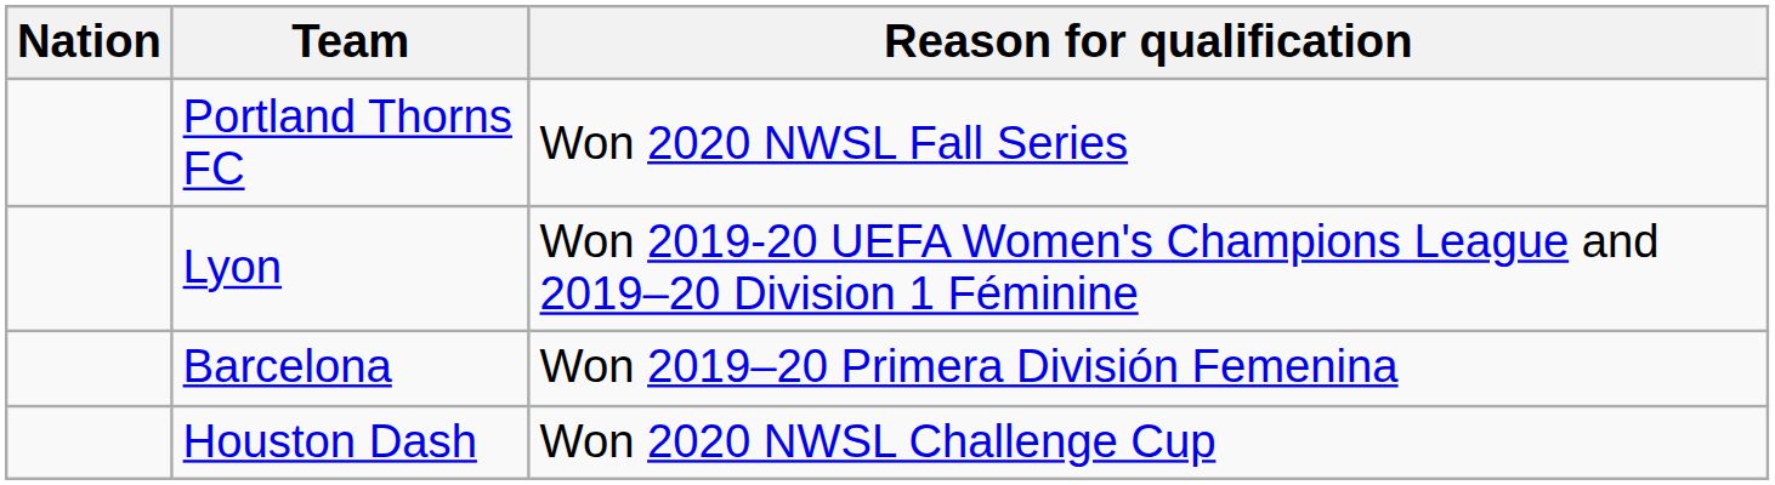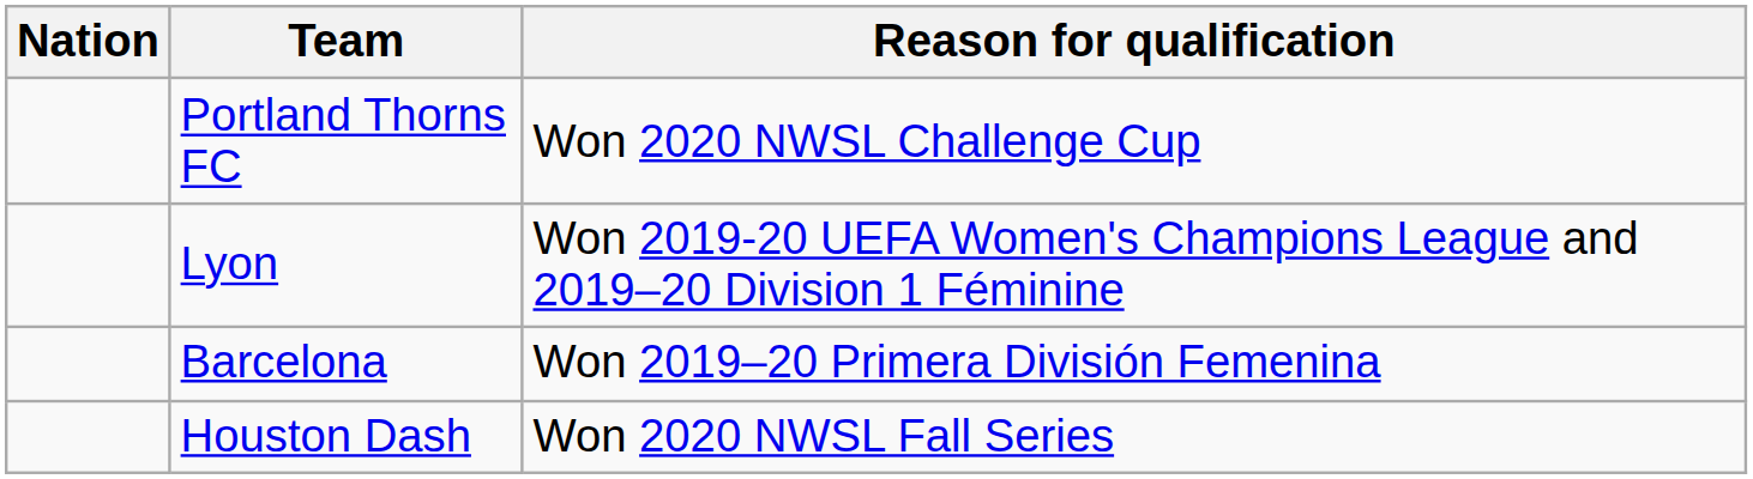Portland Thorns FC | Reason for qualification: Won 2020 NWSL Fall Series -> Won 2020 NWSL Challenge Cup
Houston Dash | Reason for qualification: Won 2020 NWSL Challenge Cup -> Won 2020 NWSL Fall Series
